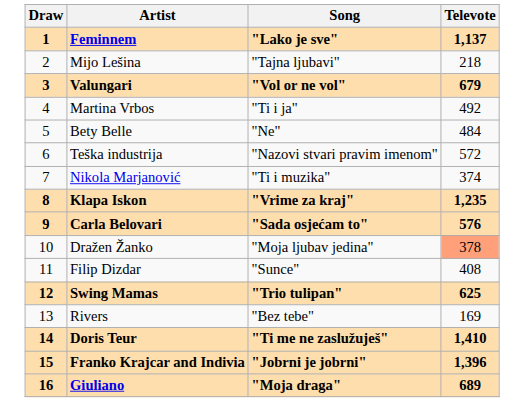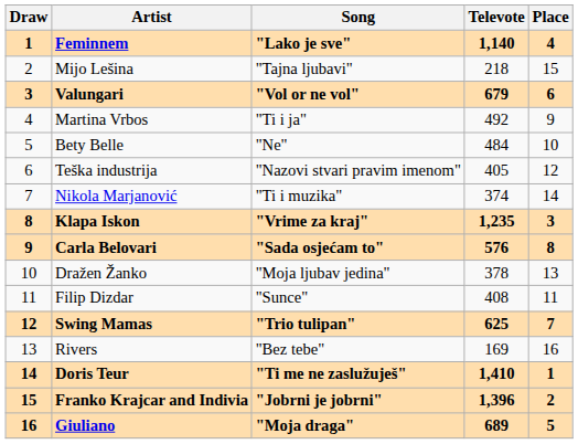+ column: Place | 4 | 15 | 6 | 9 | 10 | 12 | 14 | 3 | 8 | 13 | 11 | 7 | 16 | 1 | 2 | 5
Feminnem | Televote: 1,137 -> 1,140
Teška industrija | Televote: 572 -> 405
Dražen Žanko | Televote: lightsalmon background -> no background
